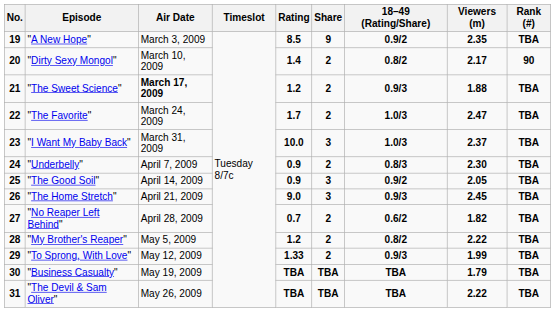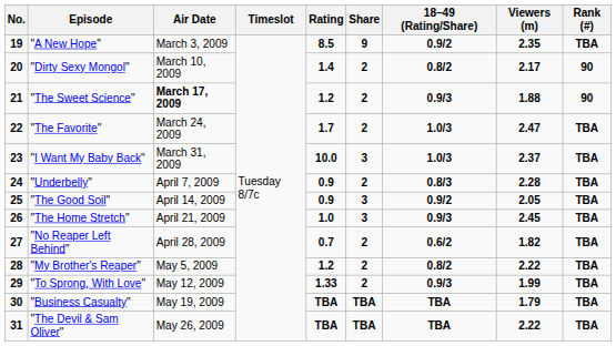"The Sweet Science" | Rank (#): TBA -> 90
"Underbelly" | Viewers (m): 2.30 -> 2.28
"The Home Stretch" | Rating: 9.0 -> 1.0
